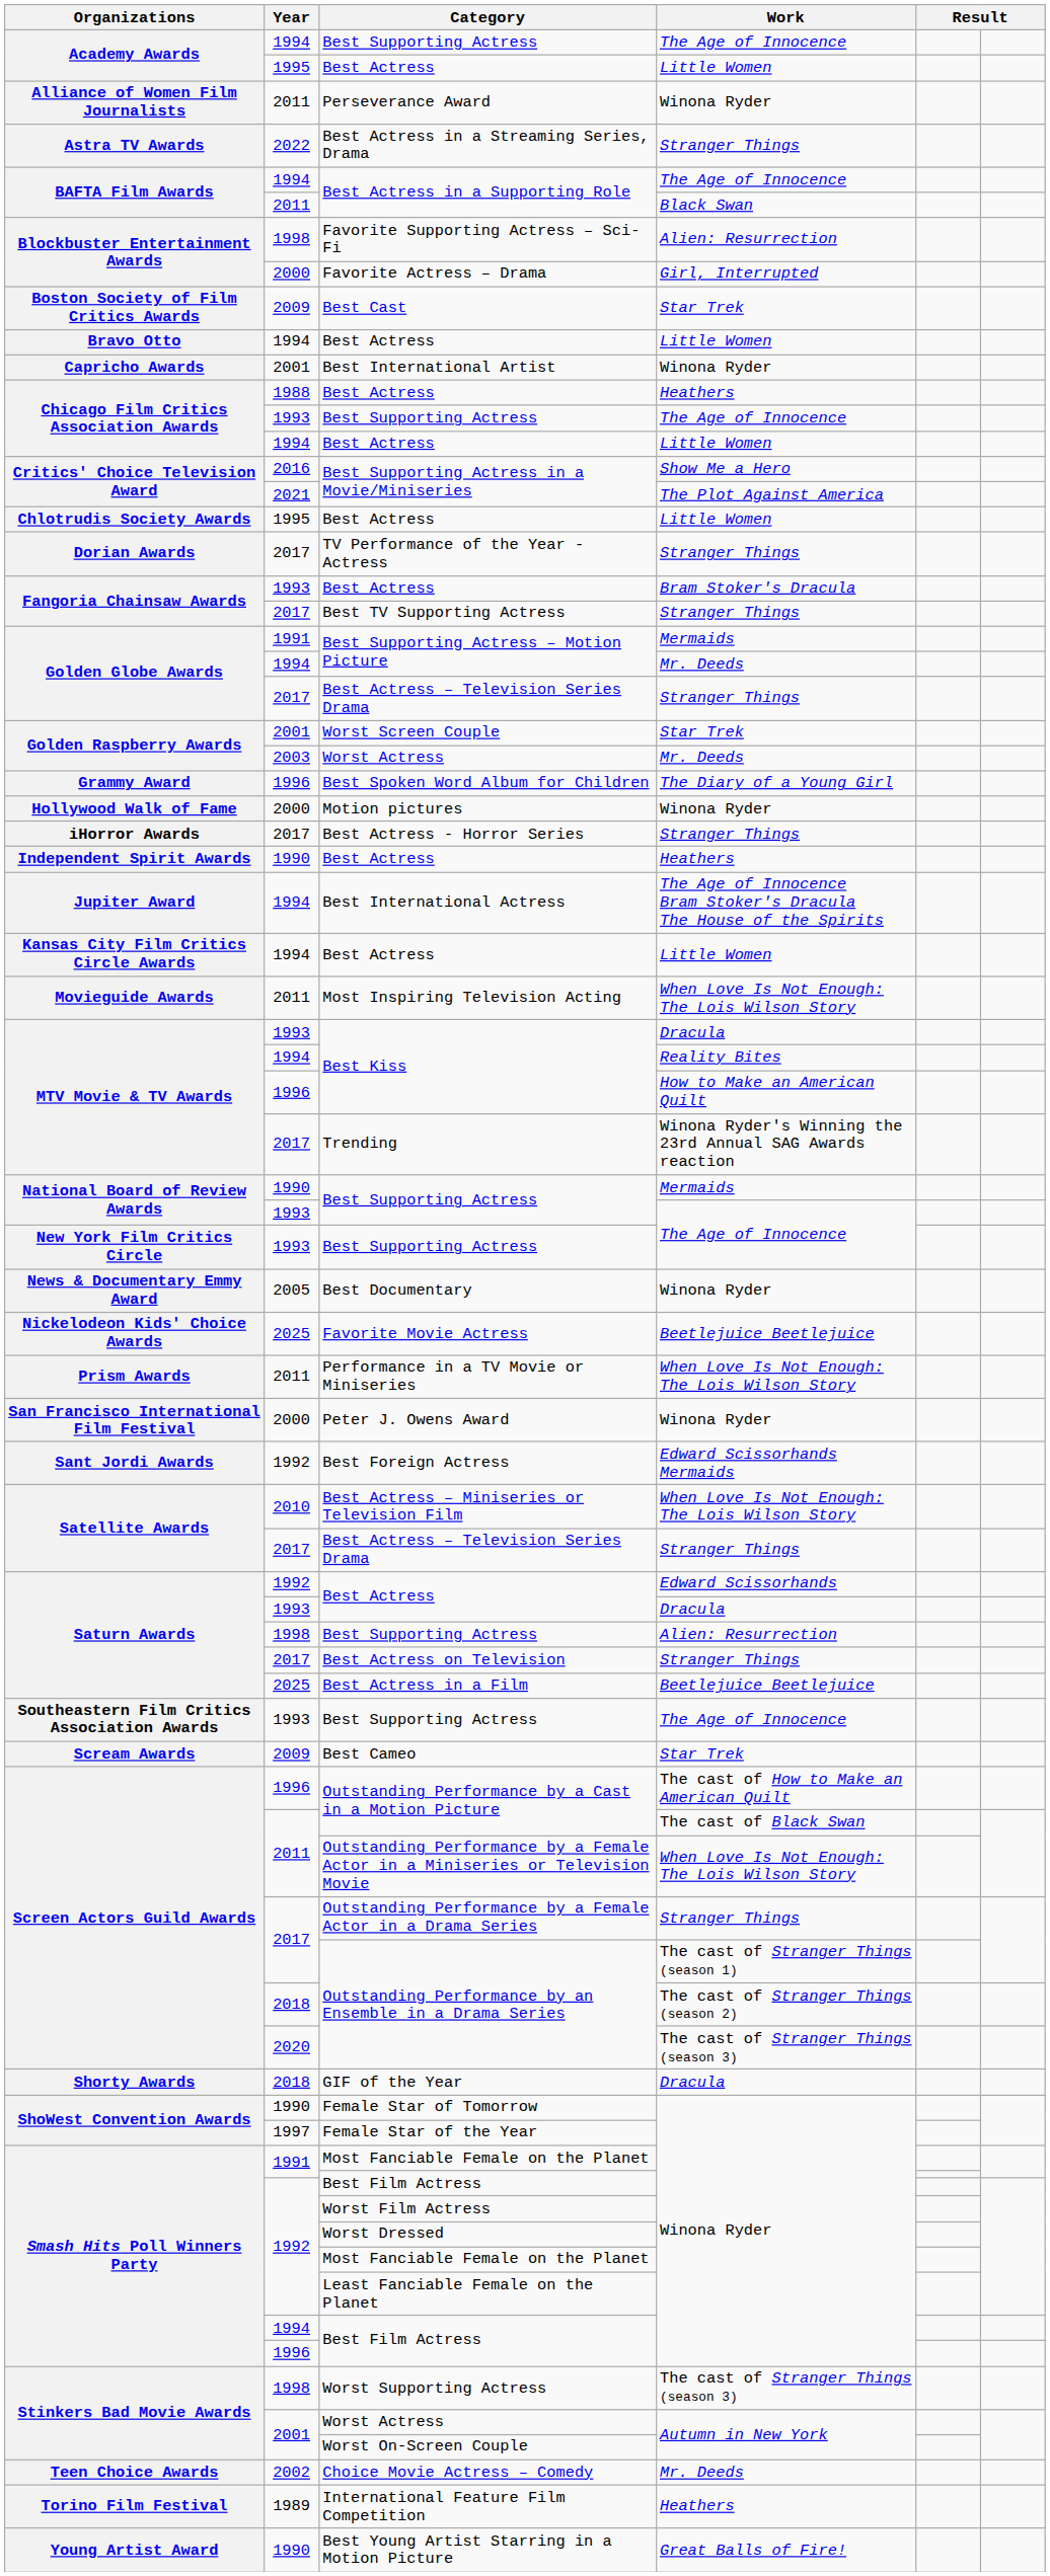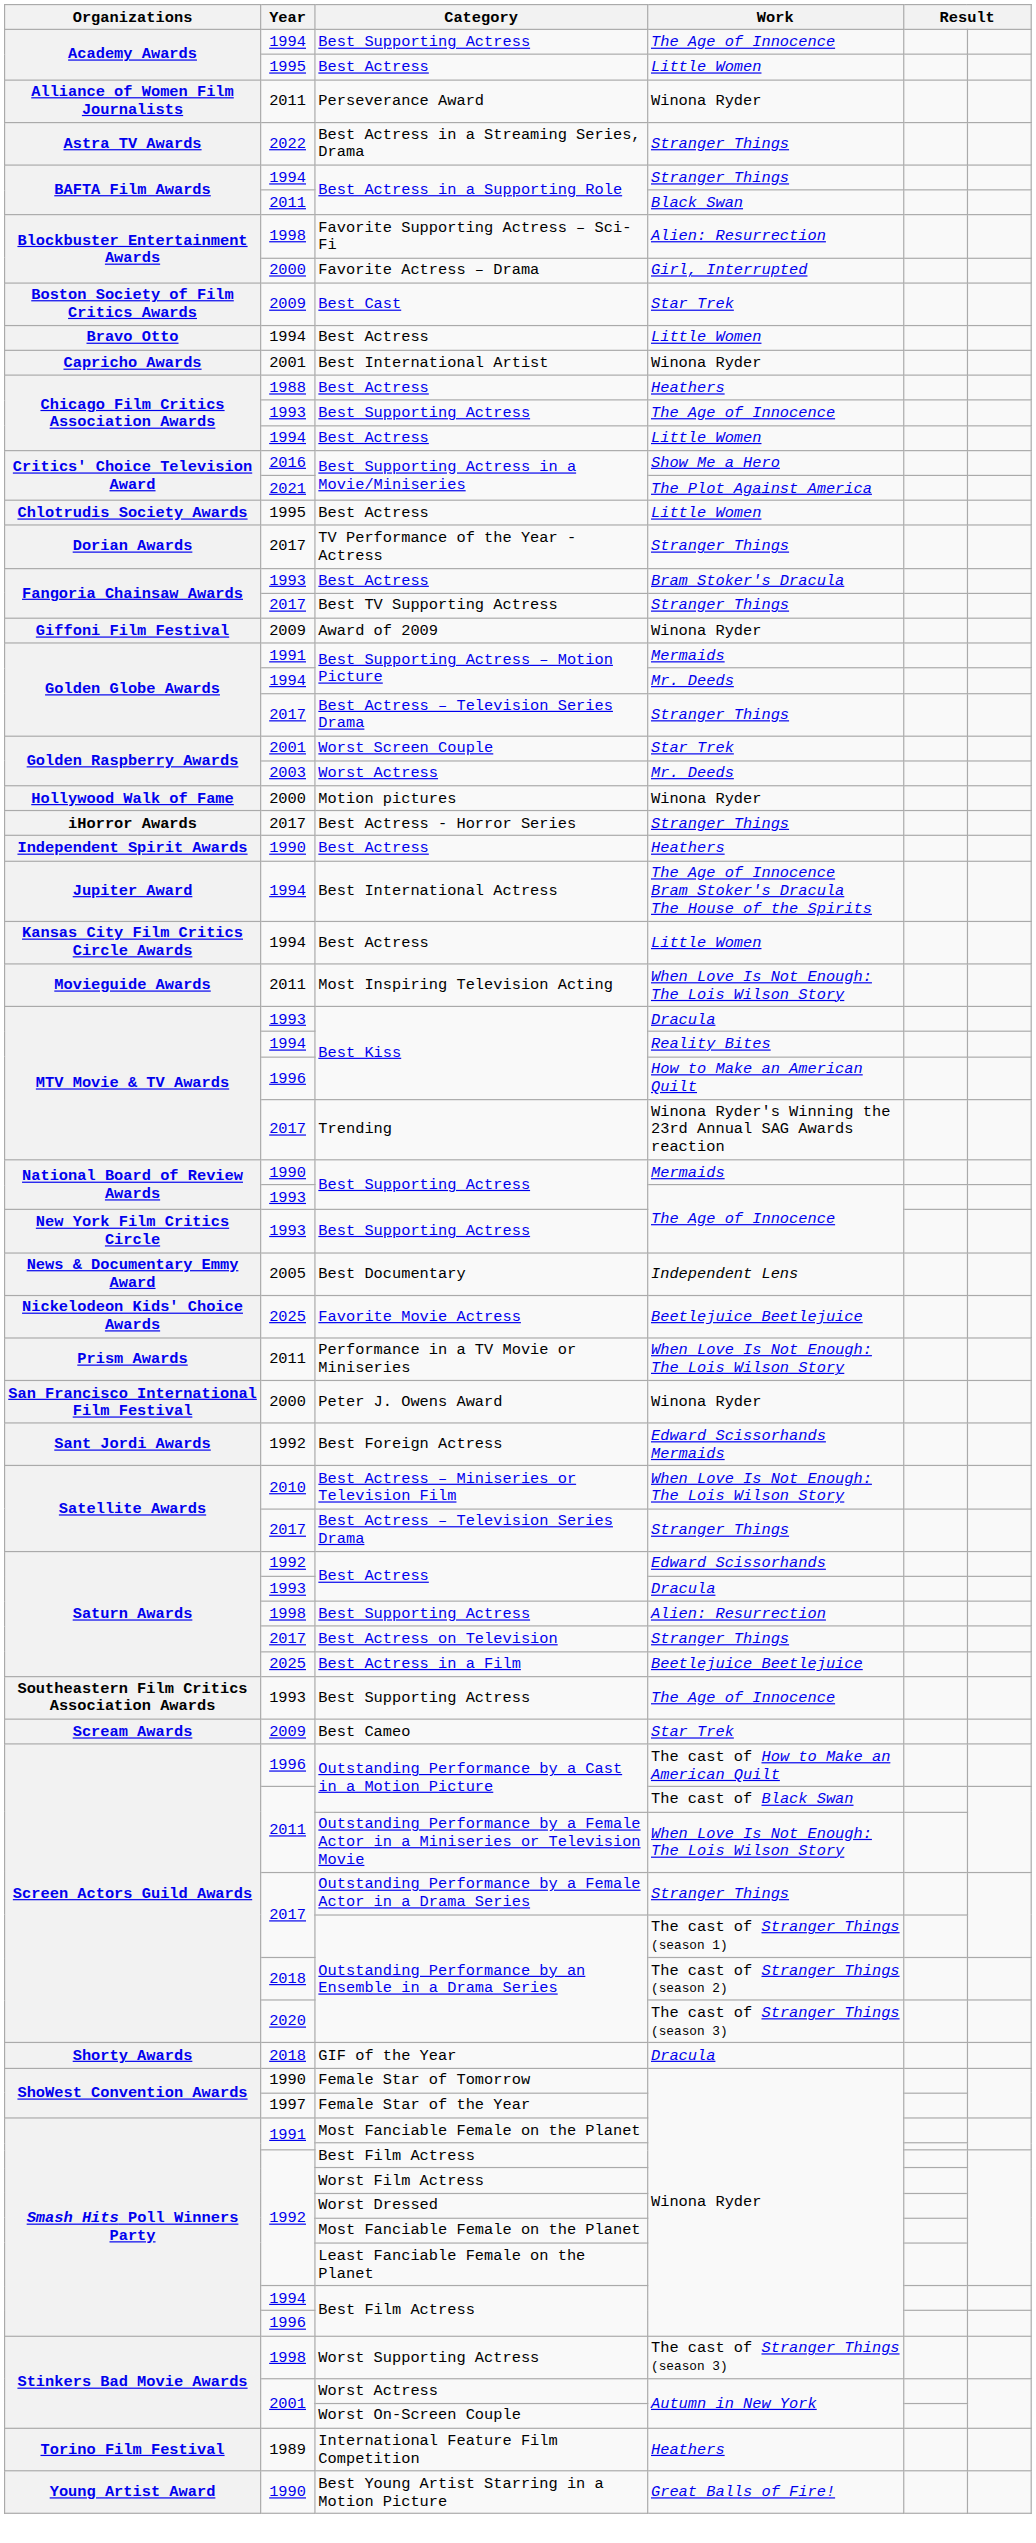1994 / Best Actress in a Supporting Role | Work: The Age of Innocence -> Stranger Things
+ row: Giffoni Film Festival | 2009 | Award of 2009 | Winona Ryder
- row: Grammy Award | 1996 | Best Spoken Word Album for Children | The Diary of a Young Girl
Best Documentary | Work: Winona Ryder -> Independent Lens
- row: Teen Choice Awards | 2002 | Choice Movie Actress – Comedy | Mr. Deeds
